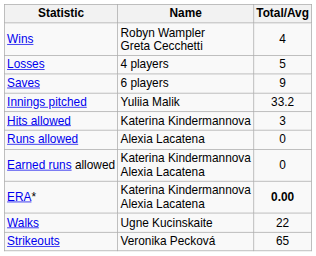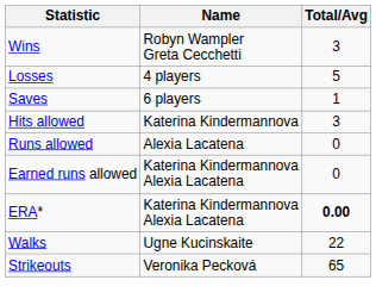Wins | Total/Avg: 4 -> 3
Saves | Total/Avg: 9 -> 1
- row: Innings pitched | Yuliia Malik | 33.2
